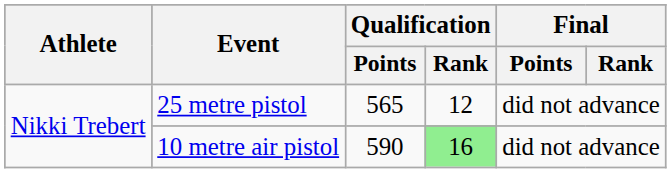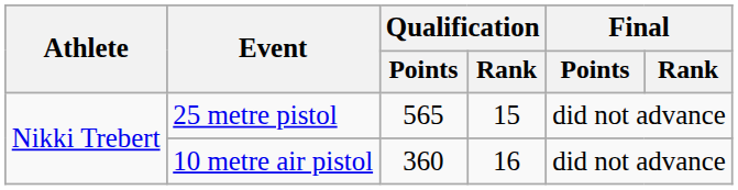25 metre pistol | Qualification / Rank: 12 -> 15
10 metre air pistol | Qualification / Points: 590 -> 360
10 metre air pistol | Qualification / Rank: lightgreen background -> no background
